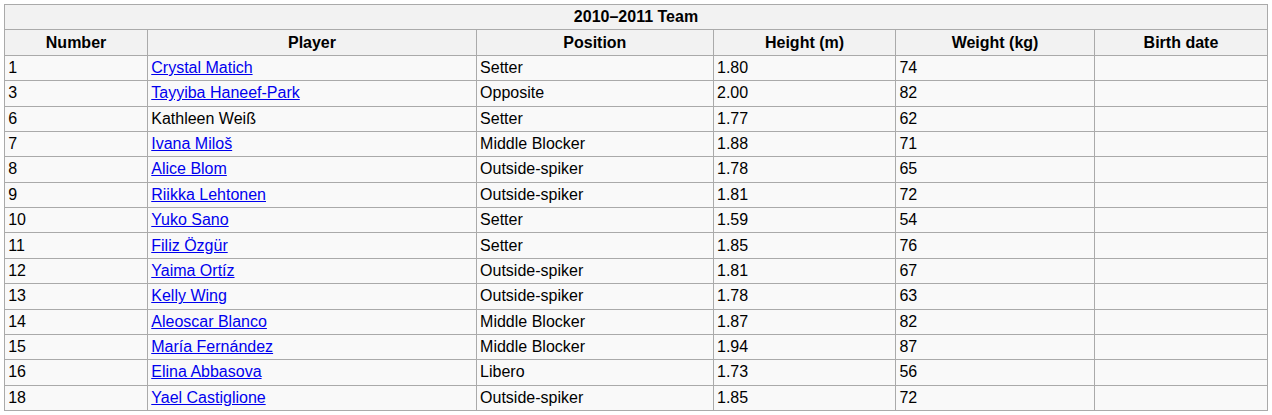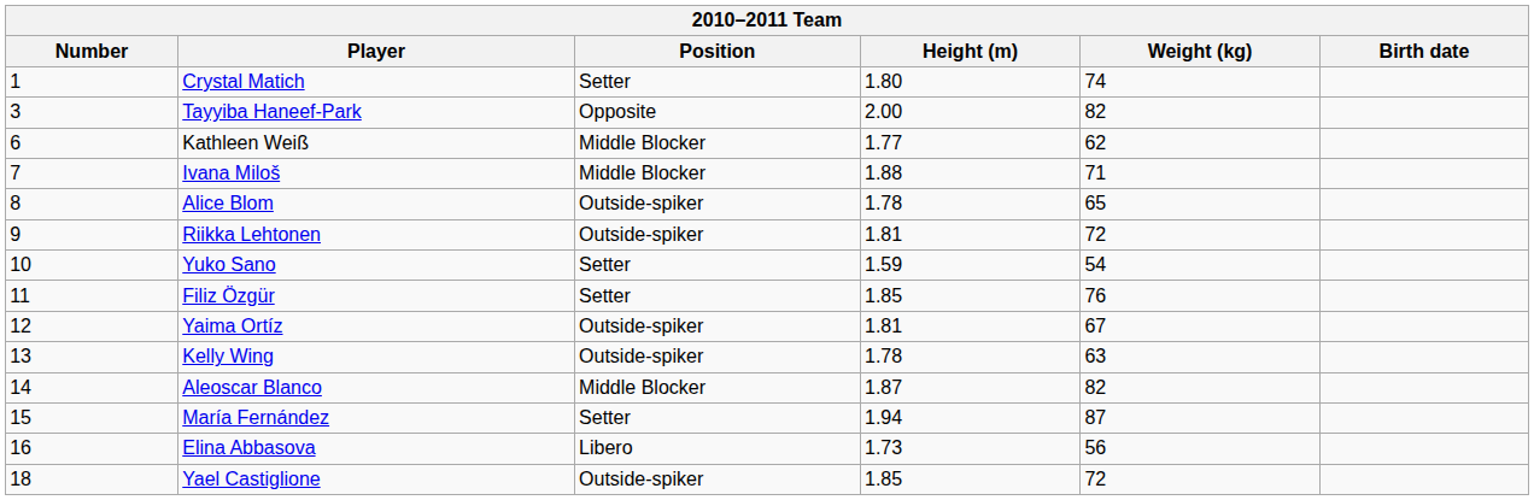Kathleen Weiß | Position: Setter -> Middle Blocker
María Fernández | Position: Middle Blocker -> Setter
